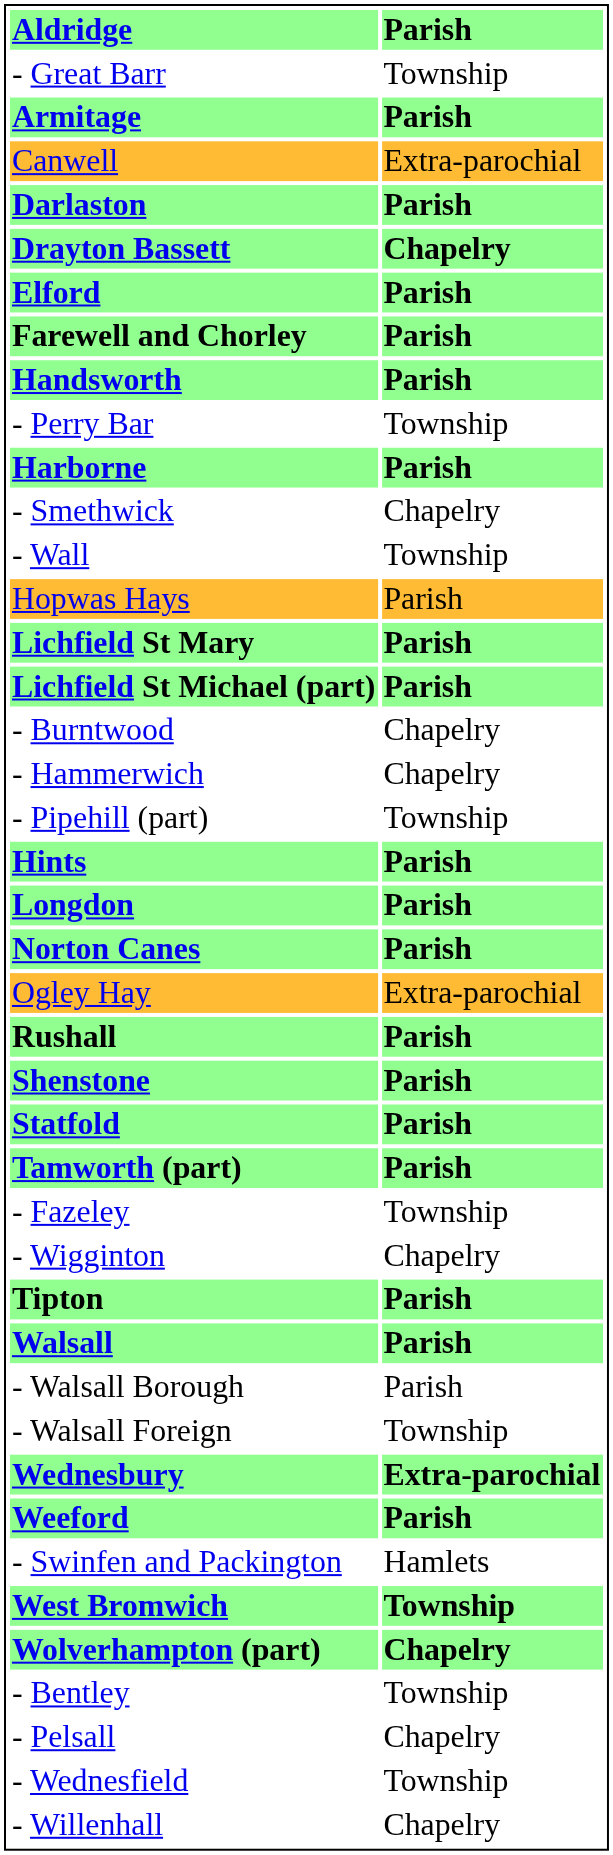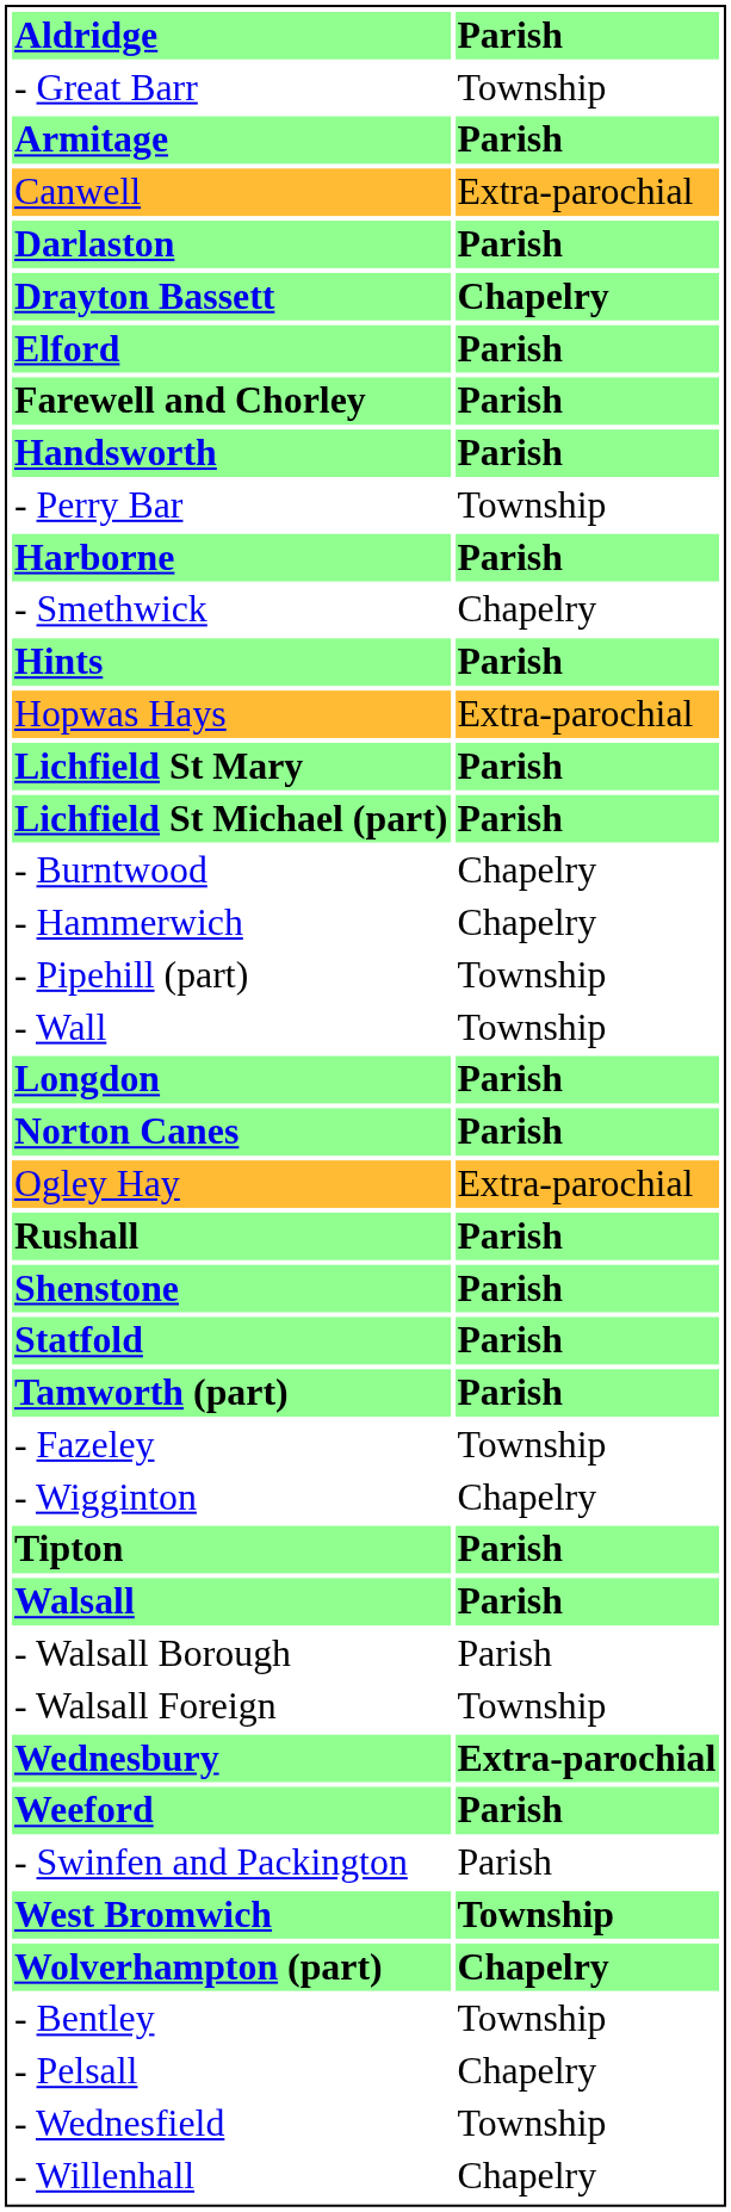rows swapped: Hints <-> - Wall
Hopwas Hays | column 2: Parish -> Extra-parochial
- Swinfen and Packington | column 2: Hamlets -> Parish
